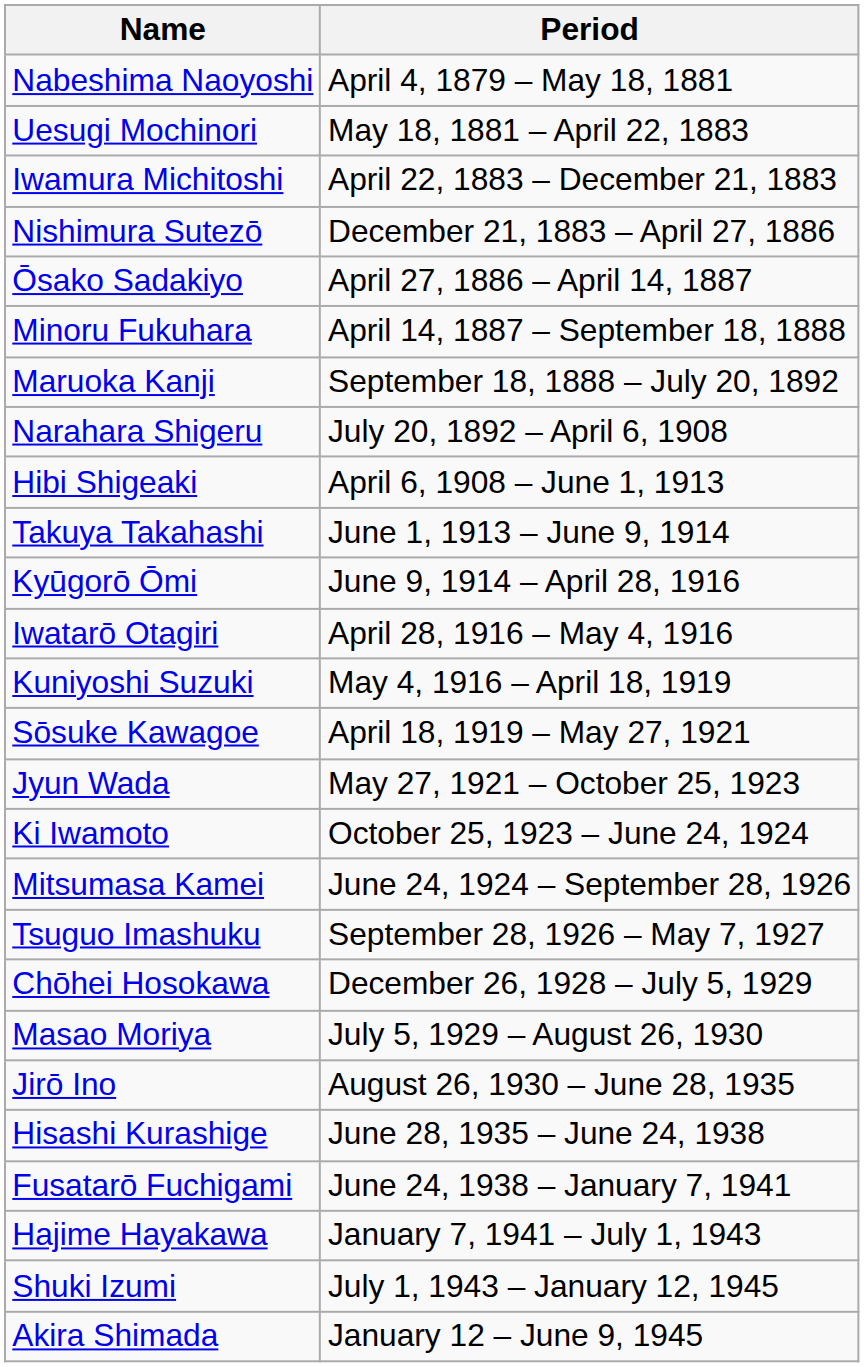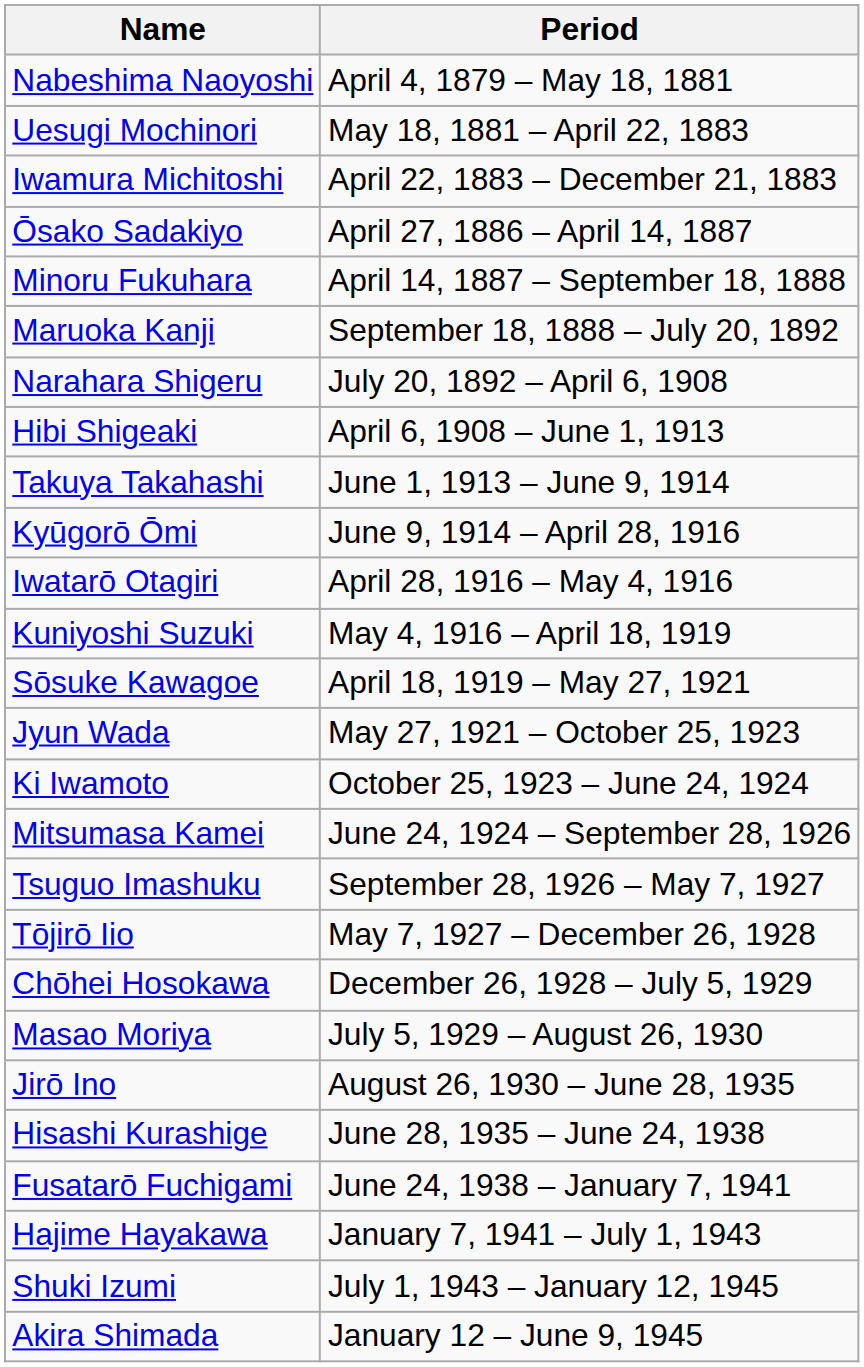- row: Nishimura Sutezō | December 21, 1883 – April 27, 1886
+ row: Tōjirō Iio | May 7, 1927 – December 26, 1928
